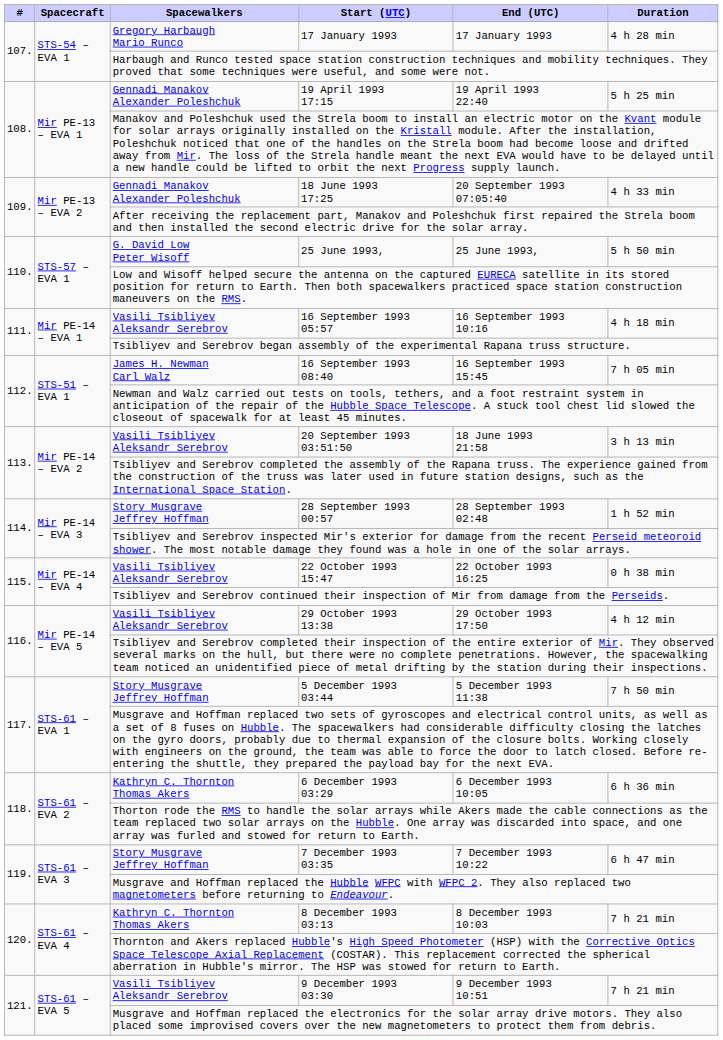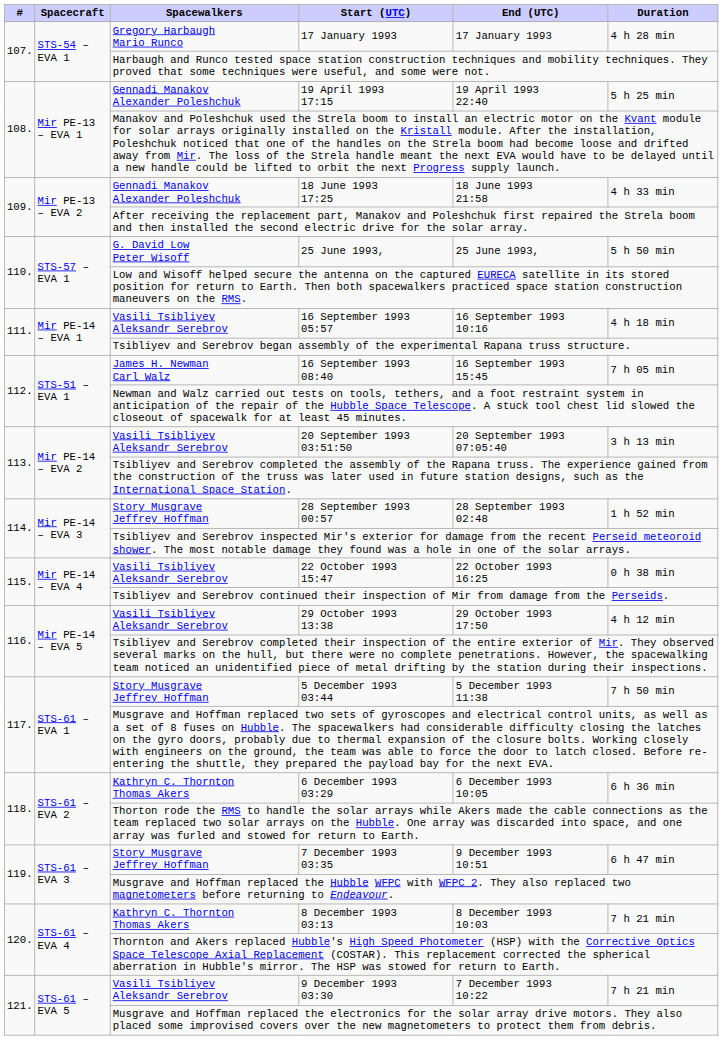18 June 1993 17:25 | End (UTC): 20 September 1993 07:05:40 -> 18 June 1993 21:58
20 September 1993 03:51:50 | End (UTC): 18 June 1993 21:58 -> 20 September 1993 07:05:40
7 December 1993 03:35 | End (UTC): 7 December 1993 10:22 -> 9 December 1993 10:51
9 December 1993 03:30 | End (UTC): 9 December 1993 10:51 -> 7 December 1993 10:22
